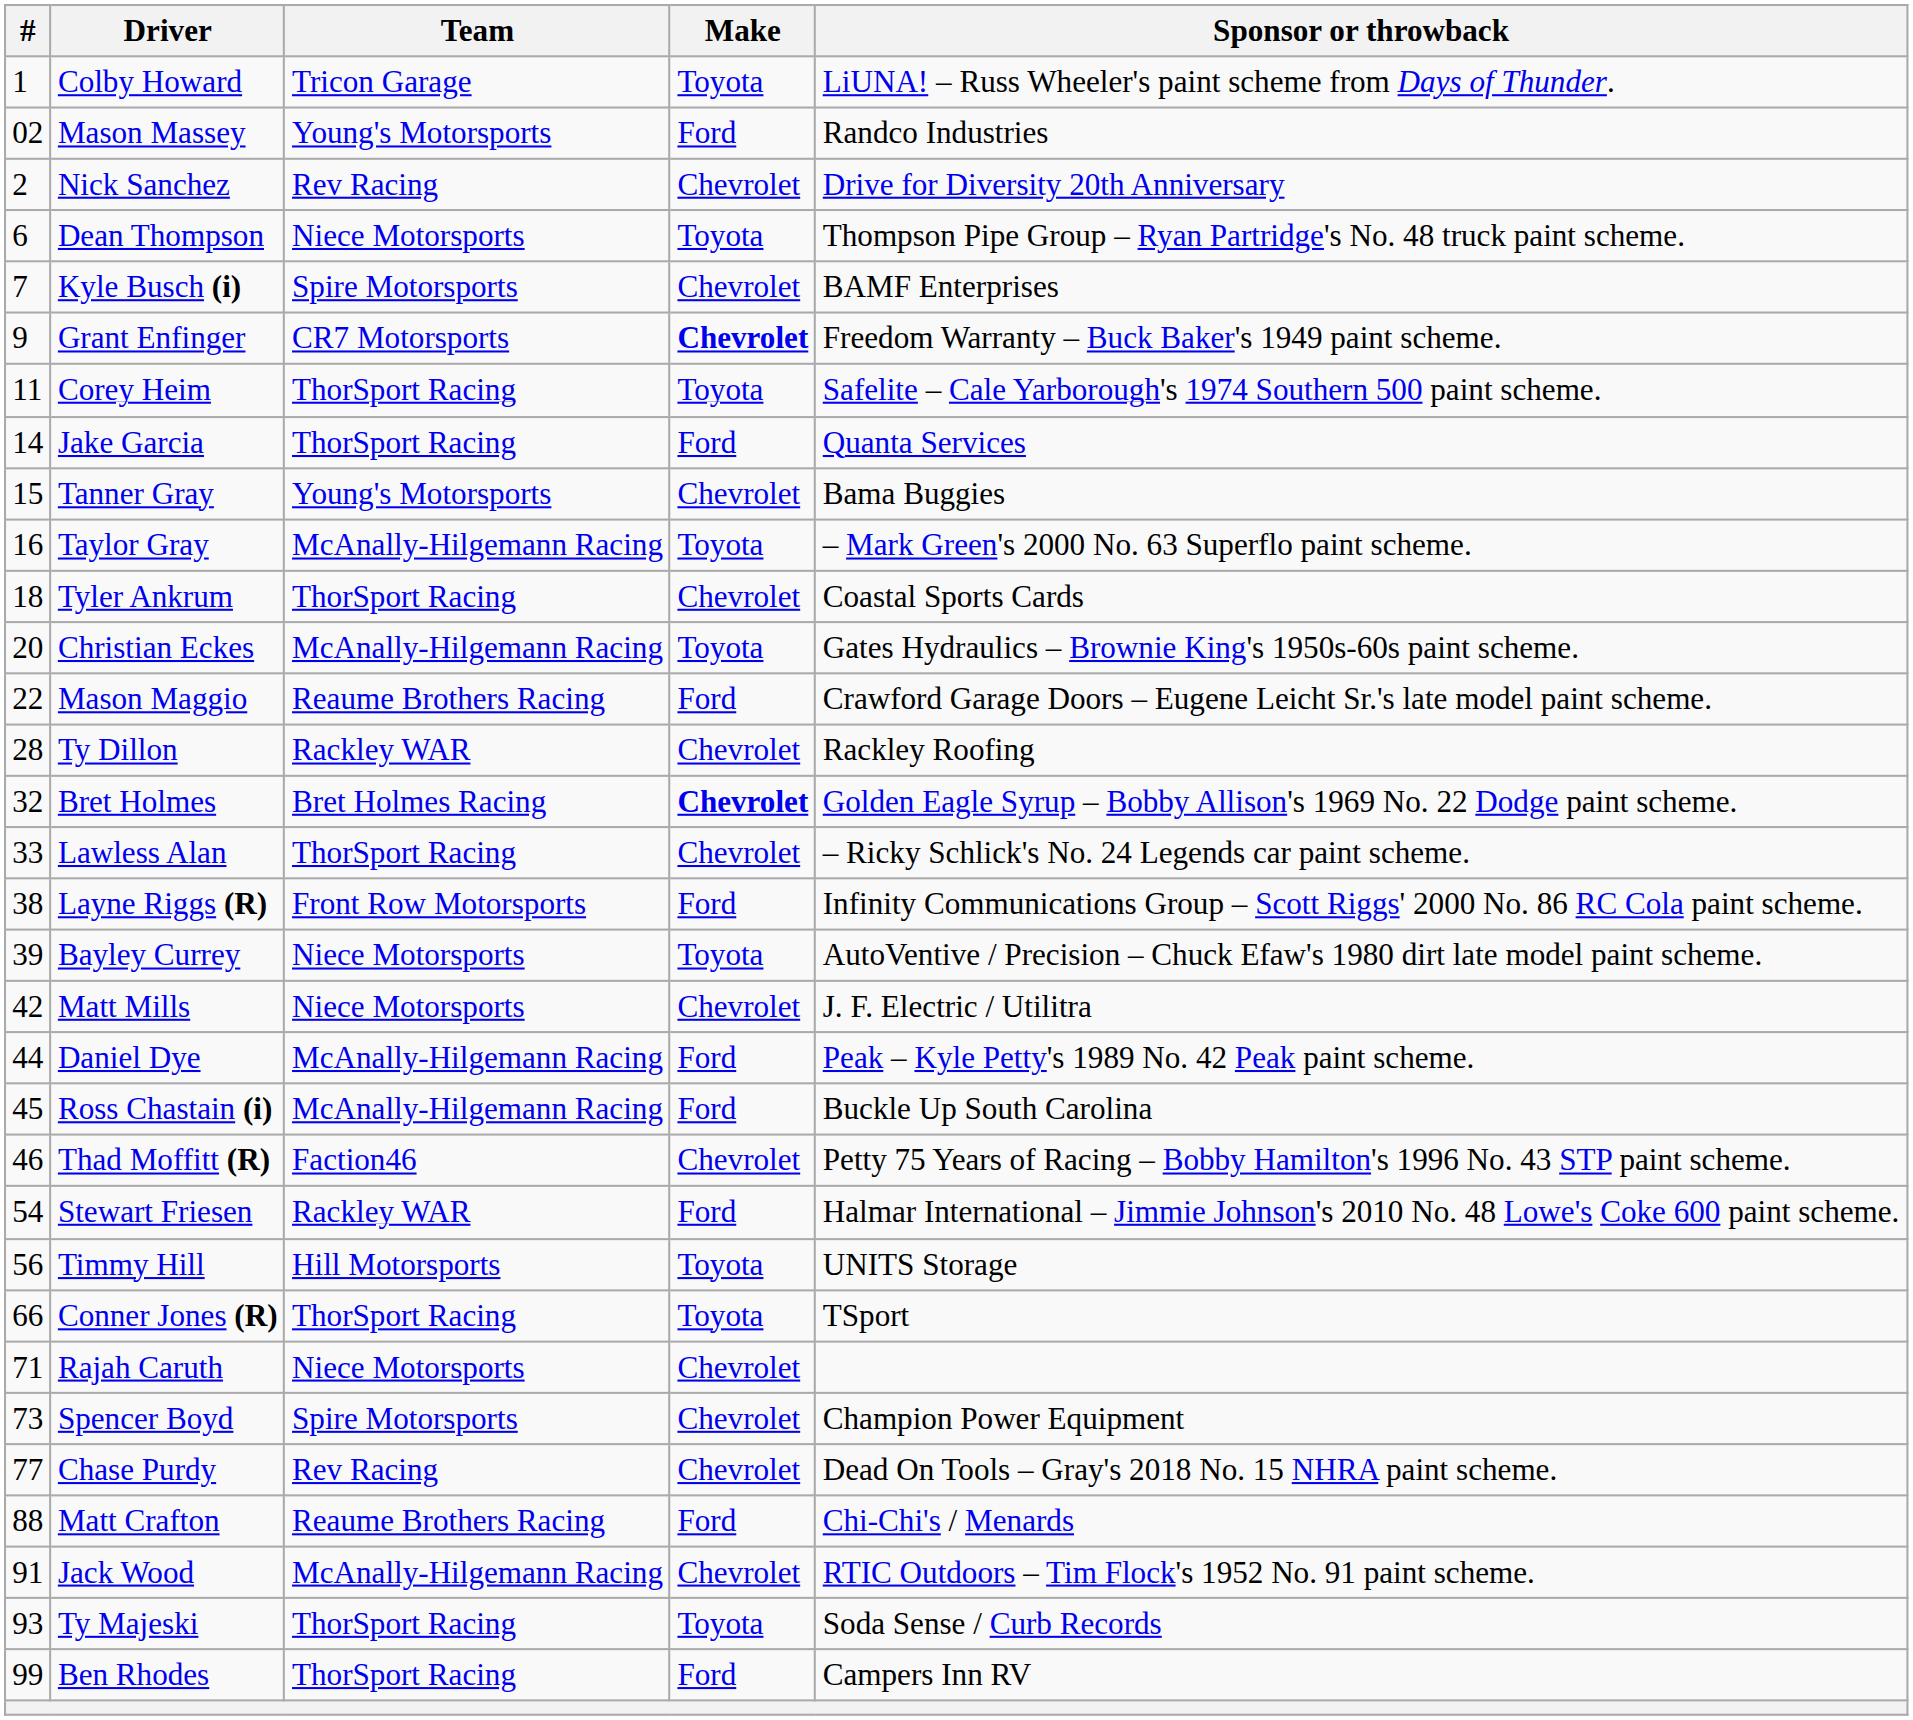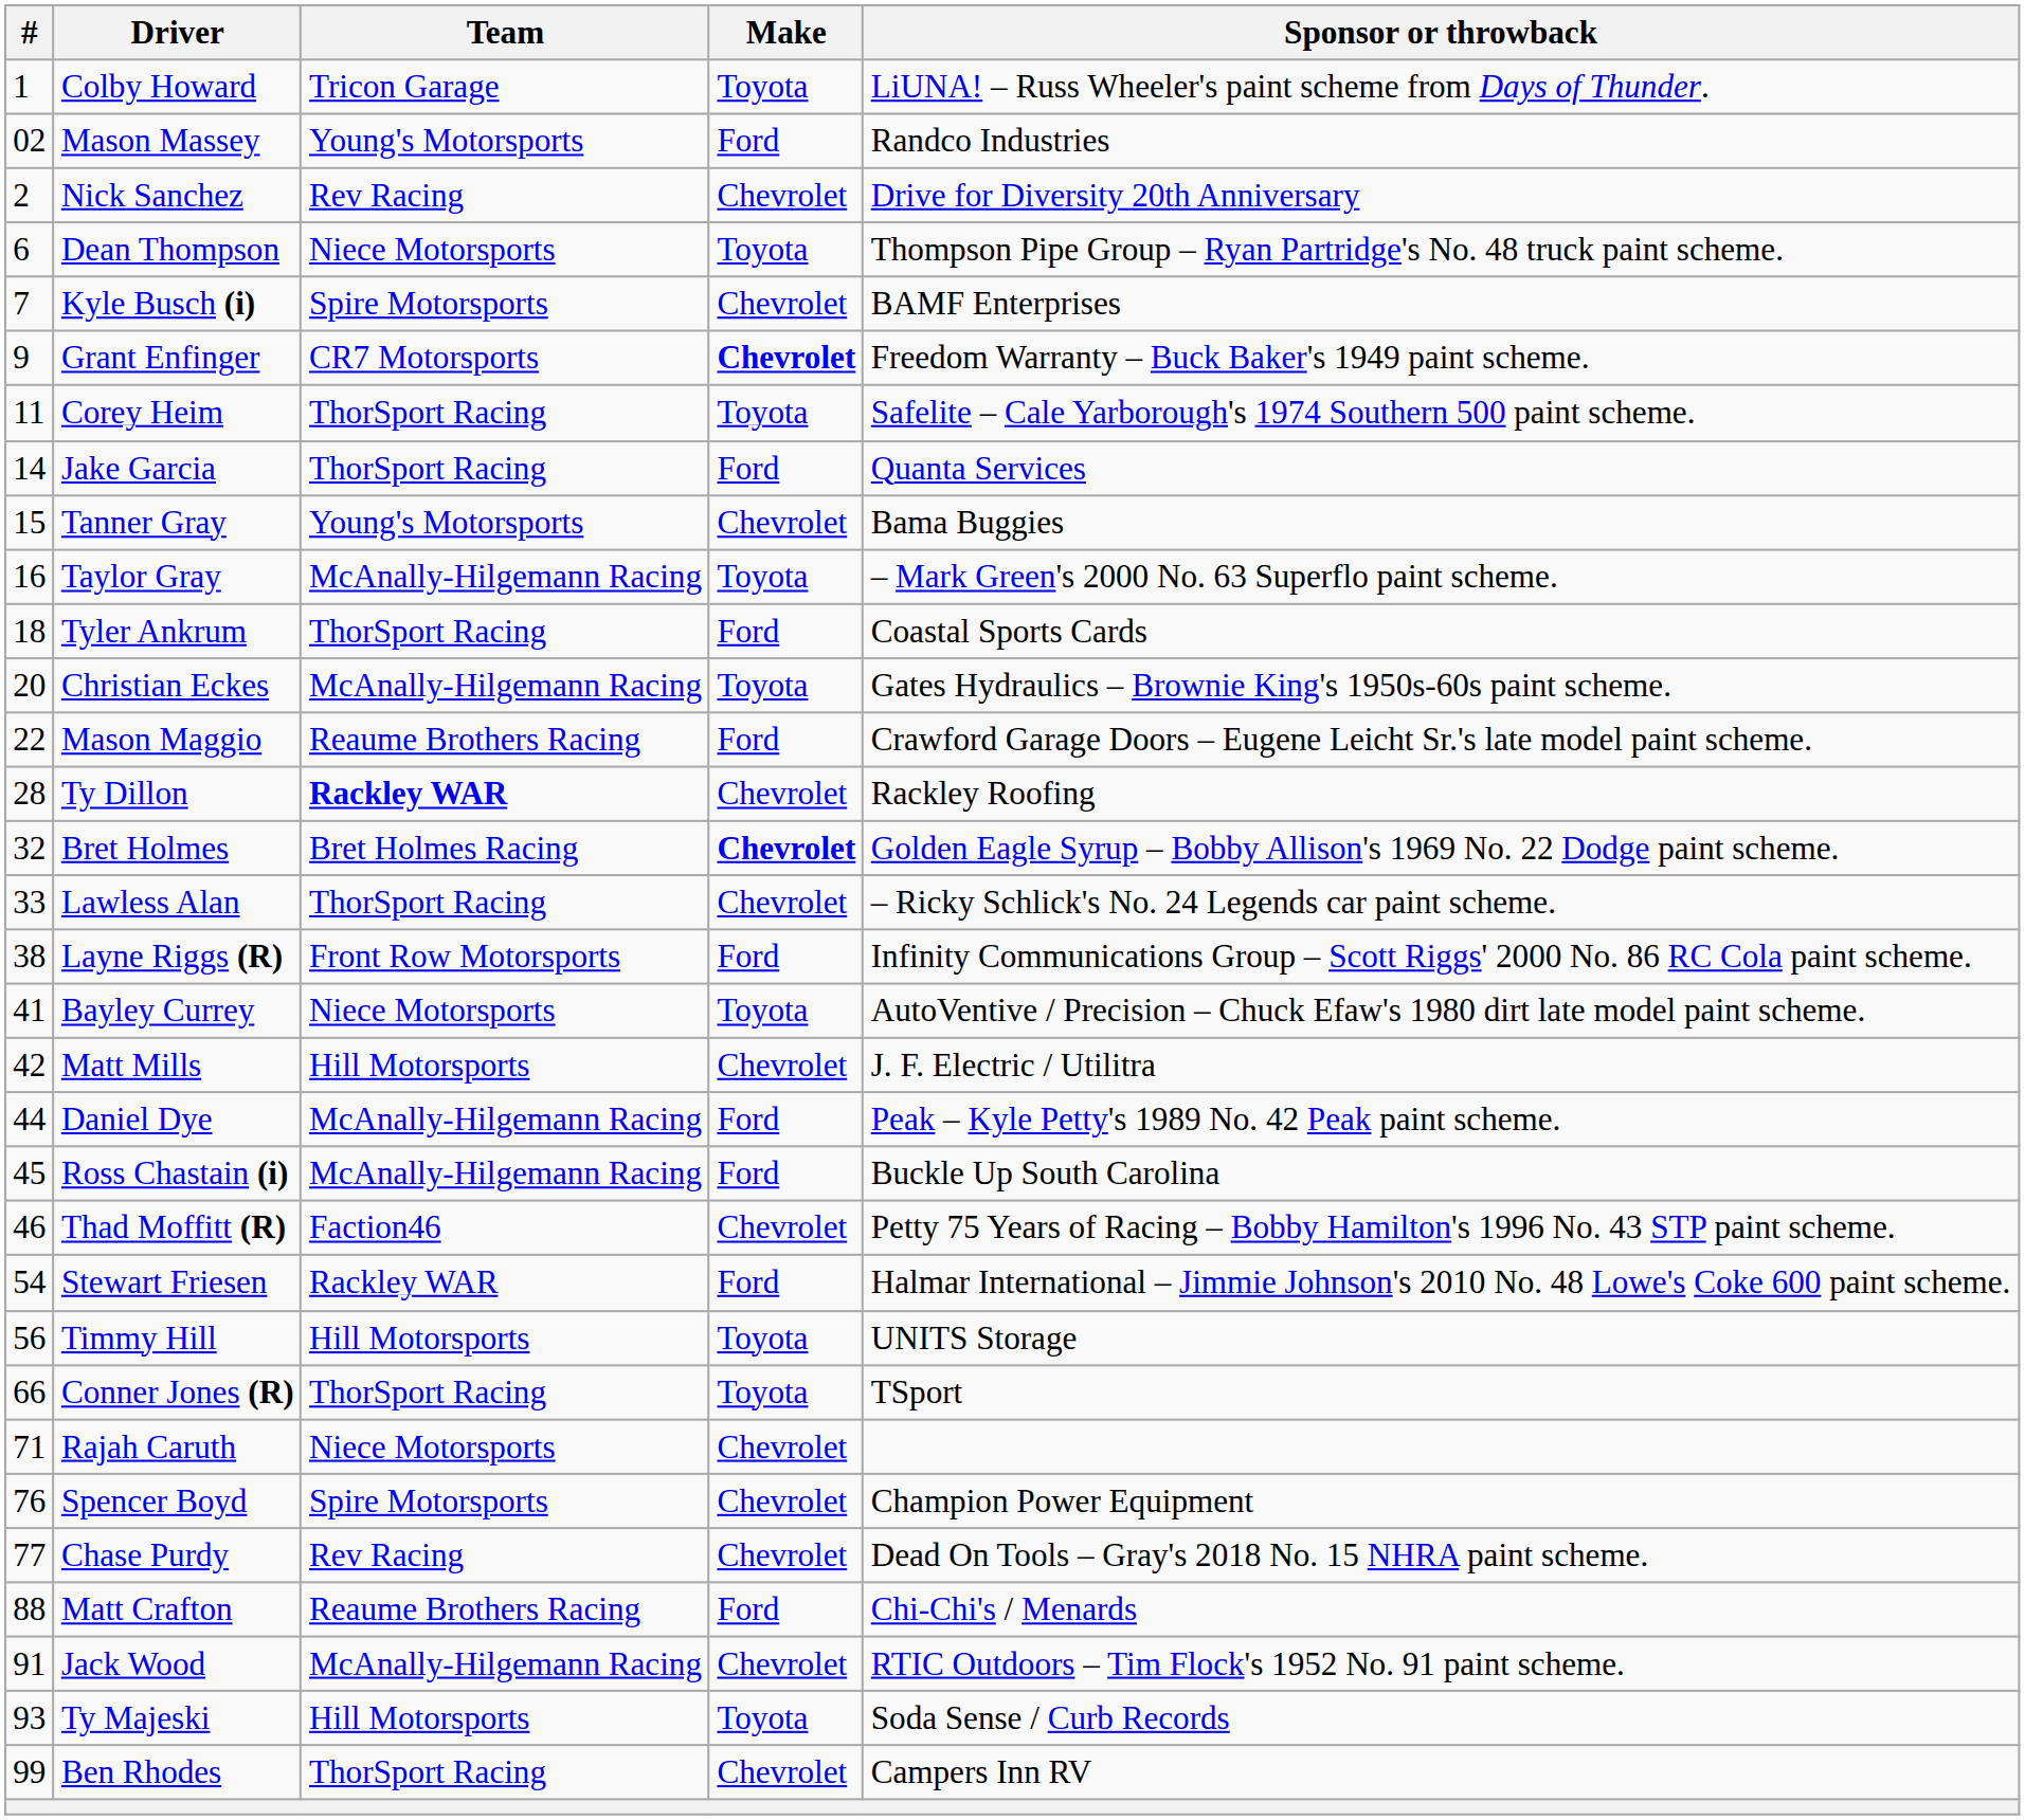Tyler Ankrum | Make: Chevrolet -> Ford
Ty Dillon | Team: normal -> bold
Bayley Currey | #: 39 -> 41
Matt Mills | Team: Niece Motorsports -> Hill Motorsports
Spencer Boyd | #: 73 -> 76
Ty Majeski | Team: ThorSport Racing -> Hill Motorsports
Ben Rhodes | Make: Ford -> Chevrolet
